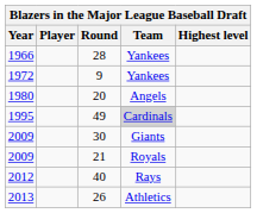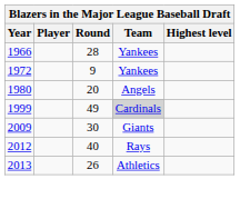49 | Year: 1995 -> 1999
- row: 2009 | 21 | Royals
